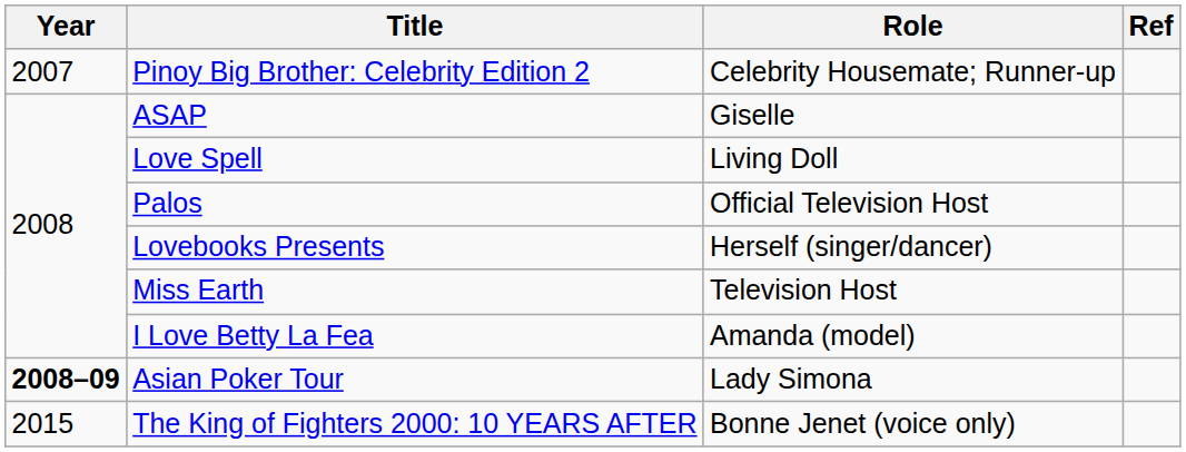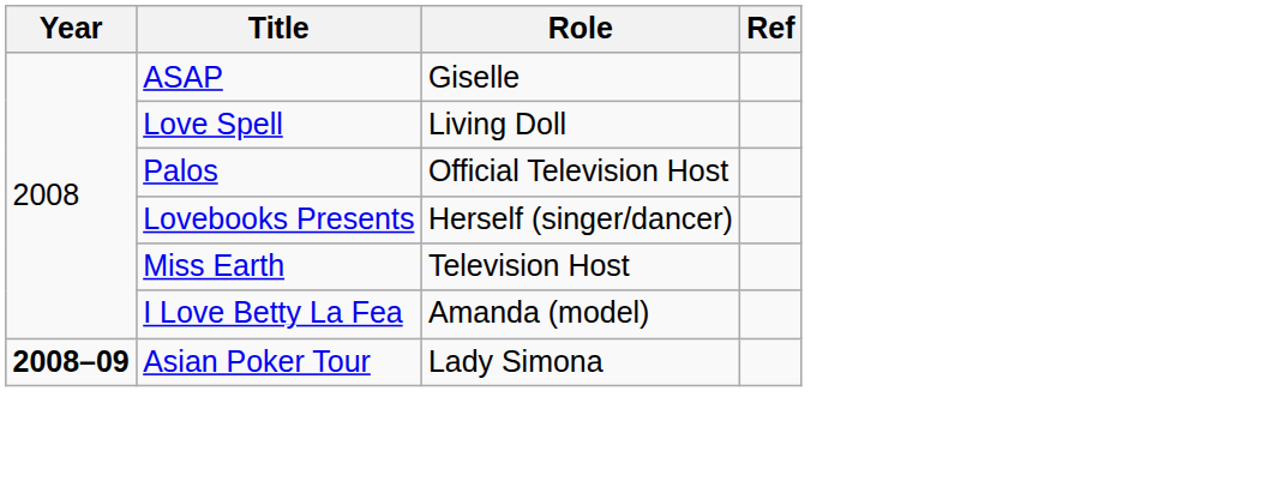- row: 2007 | Pinoy Big Brother: Celebrity Edition 2 | Celebrity Housemate; Runner-up
- row: 2015 | The King of Fighters 2000: 10 YEARS AFTER | Bonne Jenet (voice only)
